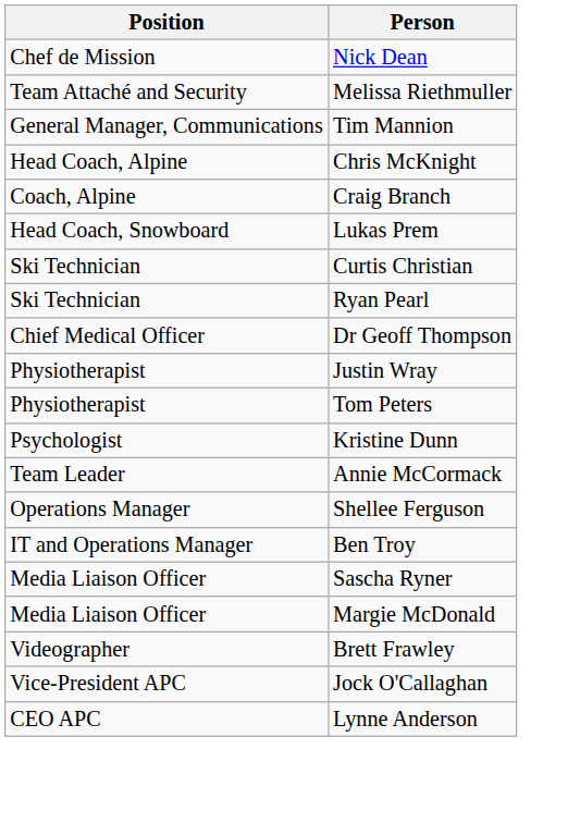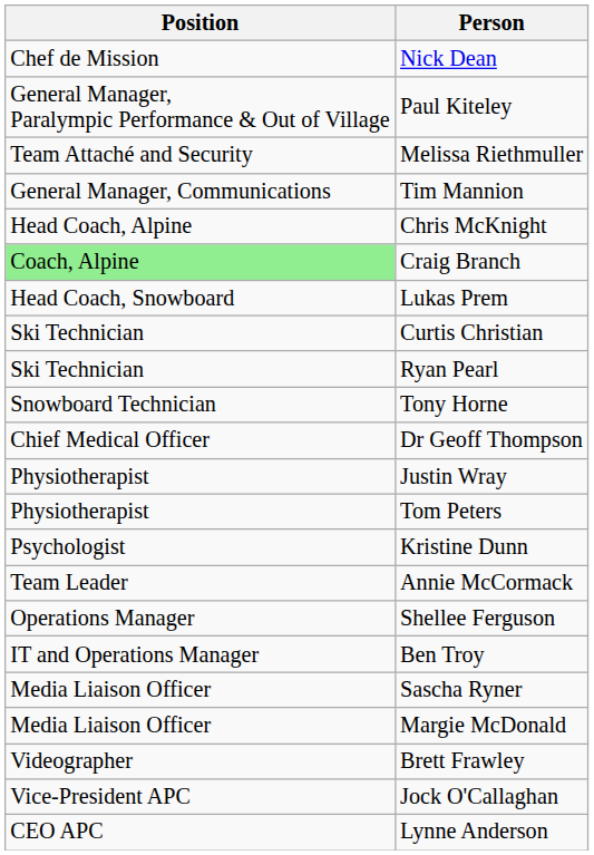+ row: General Manager, Paralympic Performance & Out of Village | Paul Kiteley
Craig Branch | Position: no background -> lightgreen background
+ row: Snowboard Technician | Tony Horne
